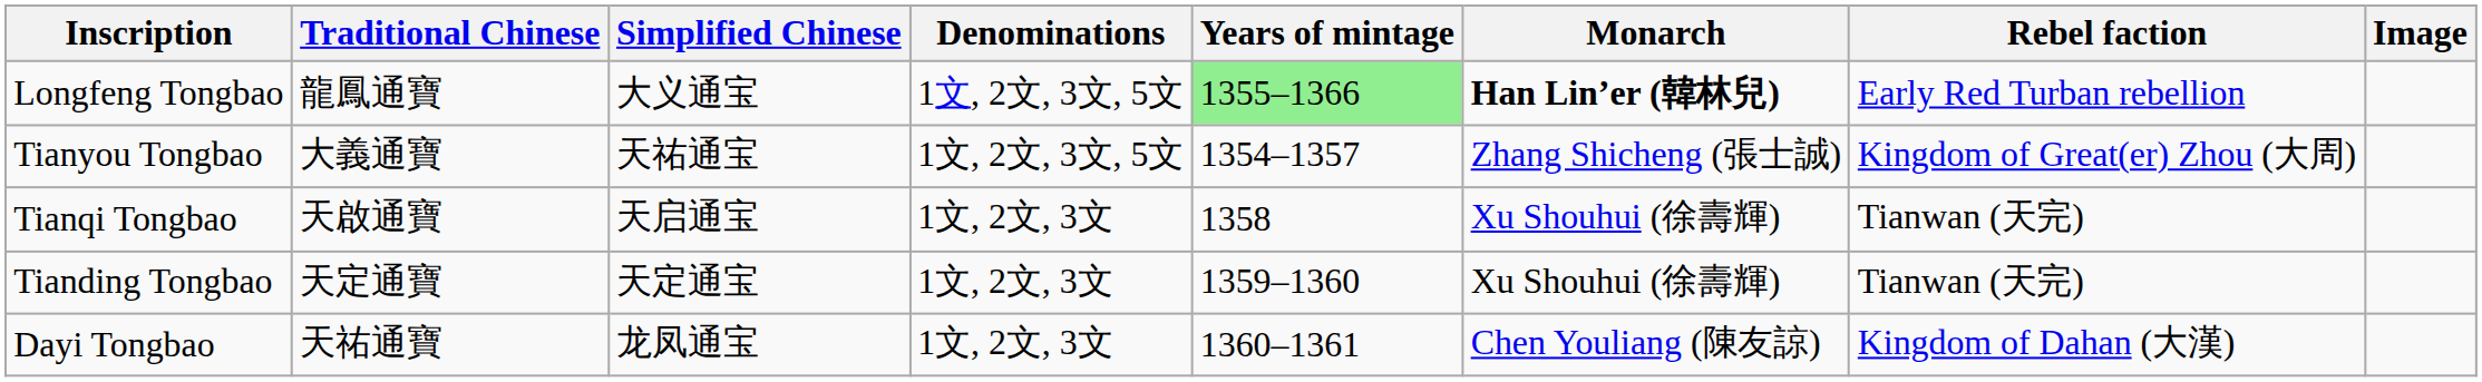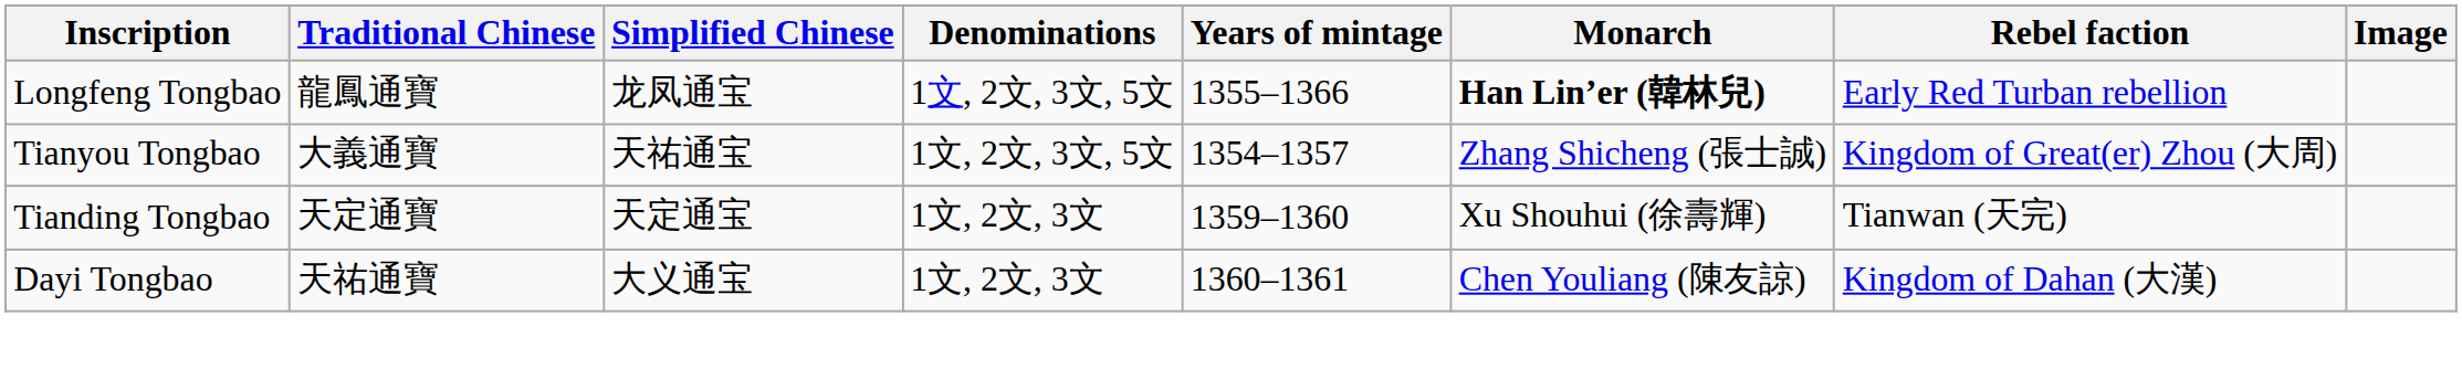Longfeng Tongbao | Simplified Chinese: 大义通宝 -> 龙凤通宝
Longfeng Tongbao | Years of mintage: lightgreen background -> no background
- row: Tianqi Tongbao | 天啟通寶 | 天启通宝 | 1文, 2文, 3文 | 1358 | Xu Shouhui (徐壽輝) | Tianwan (天完)
Dayi Tongbao | Simplified Chinese: 龙凤通宝 -> 大义通宝
